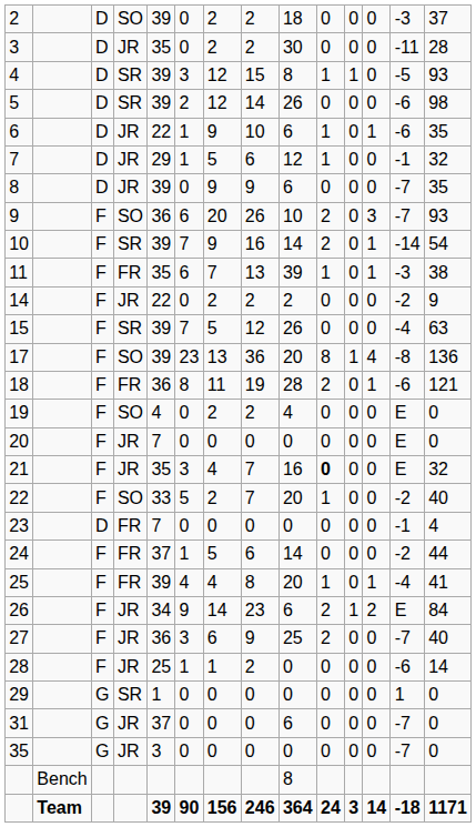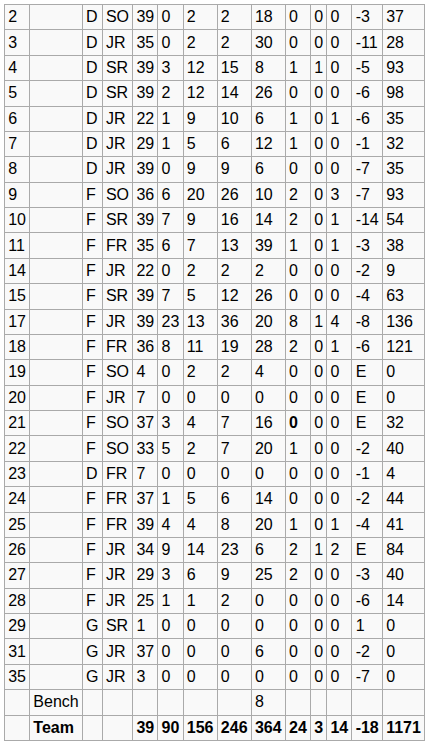17 | column 4: SO -> JR
21 | column 4: JR -> SO
21 | column 5: 35 -> 37
27 | column 5: 36 -> 29
27 | column 13: -7 -> -3
31 | column 13: -7 -> -2
